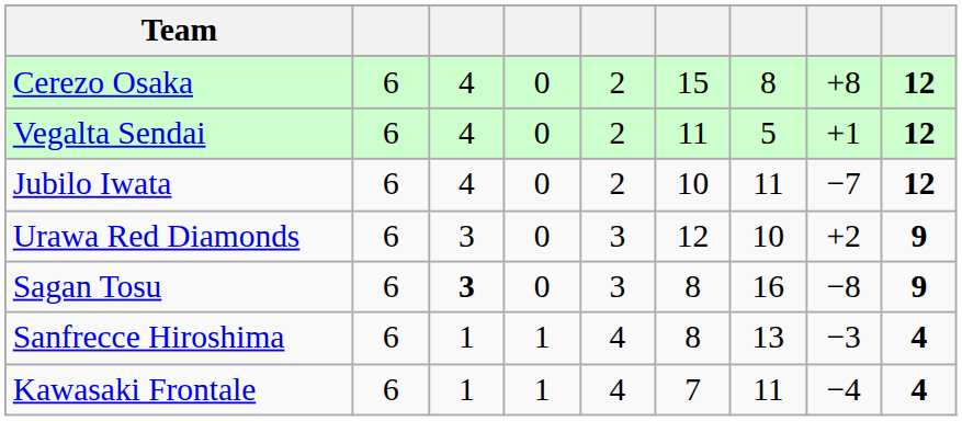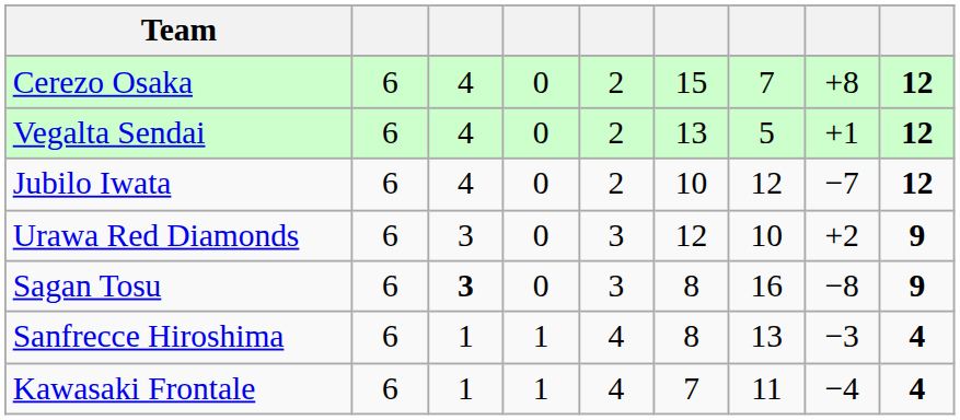Cerezo Osaka | column 7: 8 -> 7
Vegalta Sendai | column 6: 11 -> 13
Jubilo Iwata | column 7: 11 -> 12
